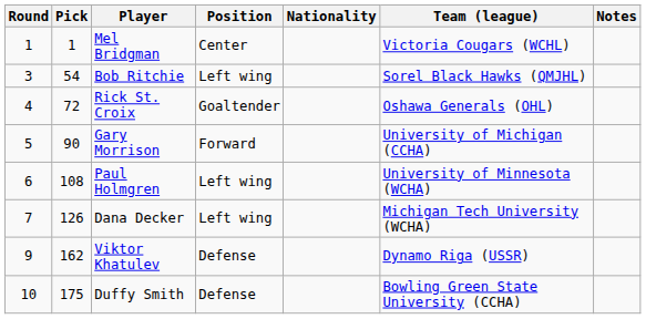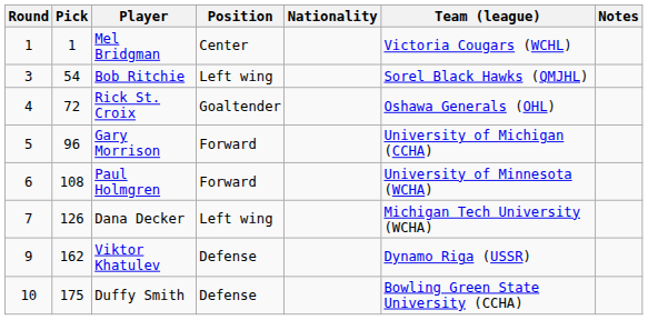Gary Morrison | Pick: 90 -> 96
Paul Holmgren | Position: Left wing -> Forward
